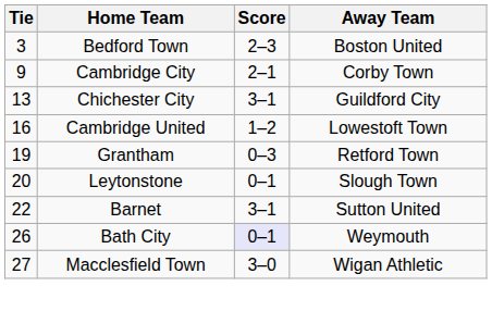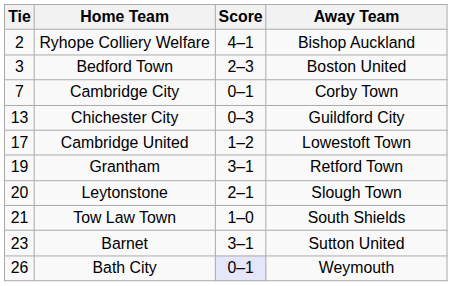+ row: 2 | Ryhope Colliery Welfare | 4–1 | Bishop Auckland
Cambridge City | Tie: 9 -> 7
Cambridge City | Score: 2–1 -> 0–1
Chichester City | Score: 3–1 -> 0–3
Cambridge United | Tie: 16 -> 17
Grantham | Score: 0–3 -> 3–1
Leytonstone | Score: 0–1 -> 2–1
+ row: 21 | Tow Law Town | 1–0 | South Shields
Barnet | Tie: 22 -> 23
- row: 27 | Macclesfield Town | 3–0 | Wigan Athletic
